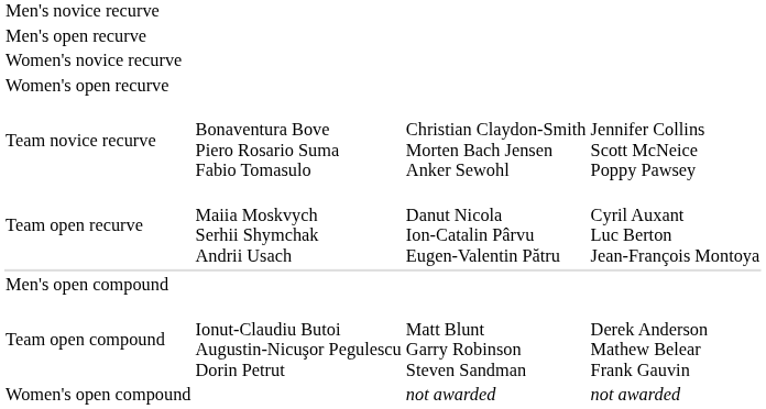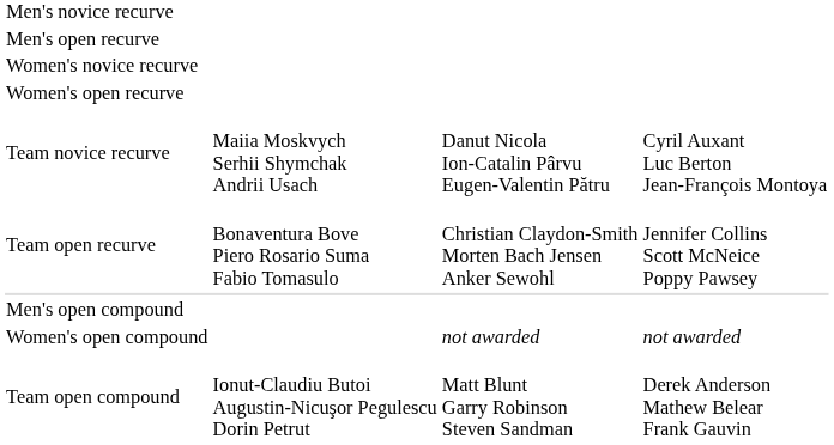Team novice recurve | column 2: Bonaventura Bove Piero Rosario Suma Fabio Tomasulo -> Maiia Moskvych Serhii Shymchak Andrii Usach
Team novice recurve | column 3: Christian Claydon-Smith Morten Bach Jensen Anker Sewohl -> Danut Nicola Ion-Catalin Pârvu Eugen-Valentin Pătru
Team novice recurve | column 4: Jennifer Collins Scott McNeice Poppy Pawsey -> Cyril Auxant Luc Berton Jean-François Montoya
Team open recurve | column 2: Maiia Moskvych Serhii Shymchak Andrii Usach -> Bonaventura Bove Piero Rosario Suma Fabio Tomasulo
Team open recurve | column 3: Danut Nicola Ion-Catalin Pârvu Eugen-Valentin Pătru -> Christian Claydon-Smith Morten Bach Jensen Anker Sewohl
Team open recurve | column 4: Cyril Auxant Luc Berton Jean-François Montoya -> Jennifer Collins Scott McNeice Poppy Pawsey
rows swapped: Women's open compound <-> Team open compound
